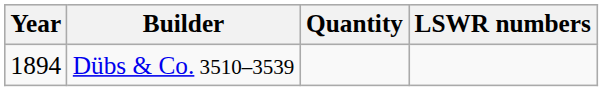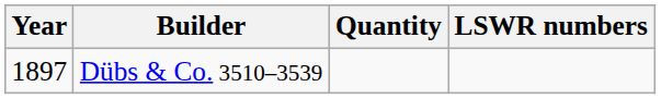Dübs & Co. 3510–3539 | Year: 1894 -> 1897
